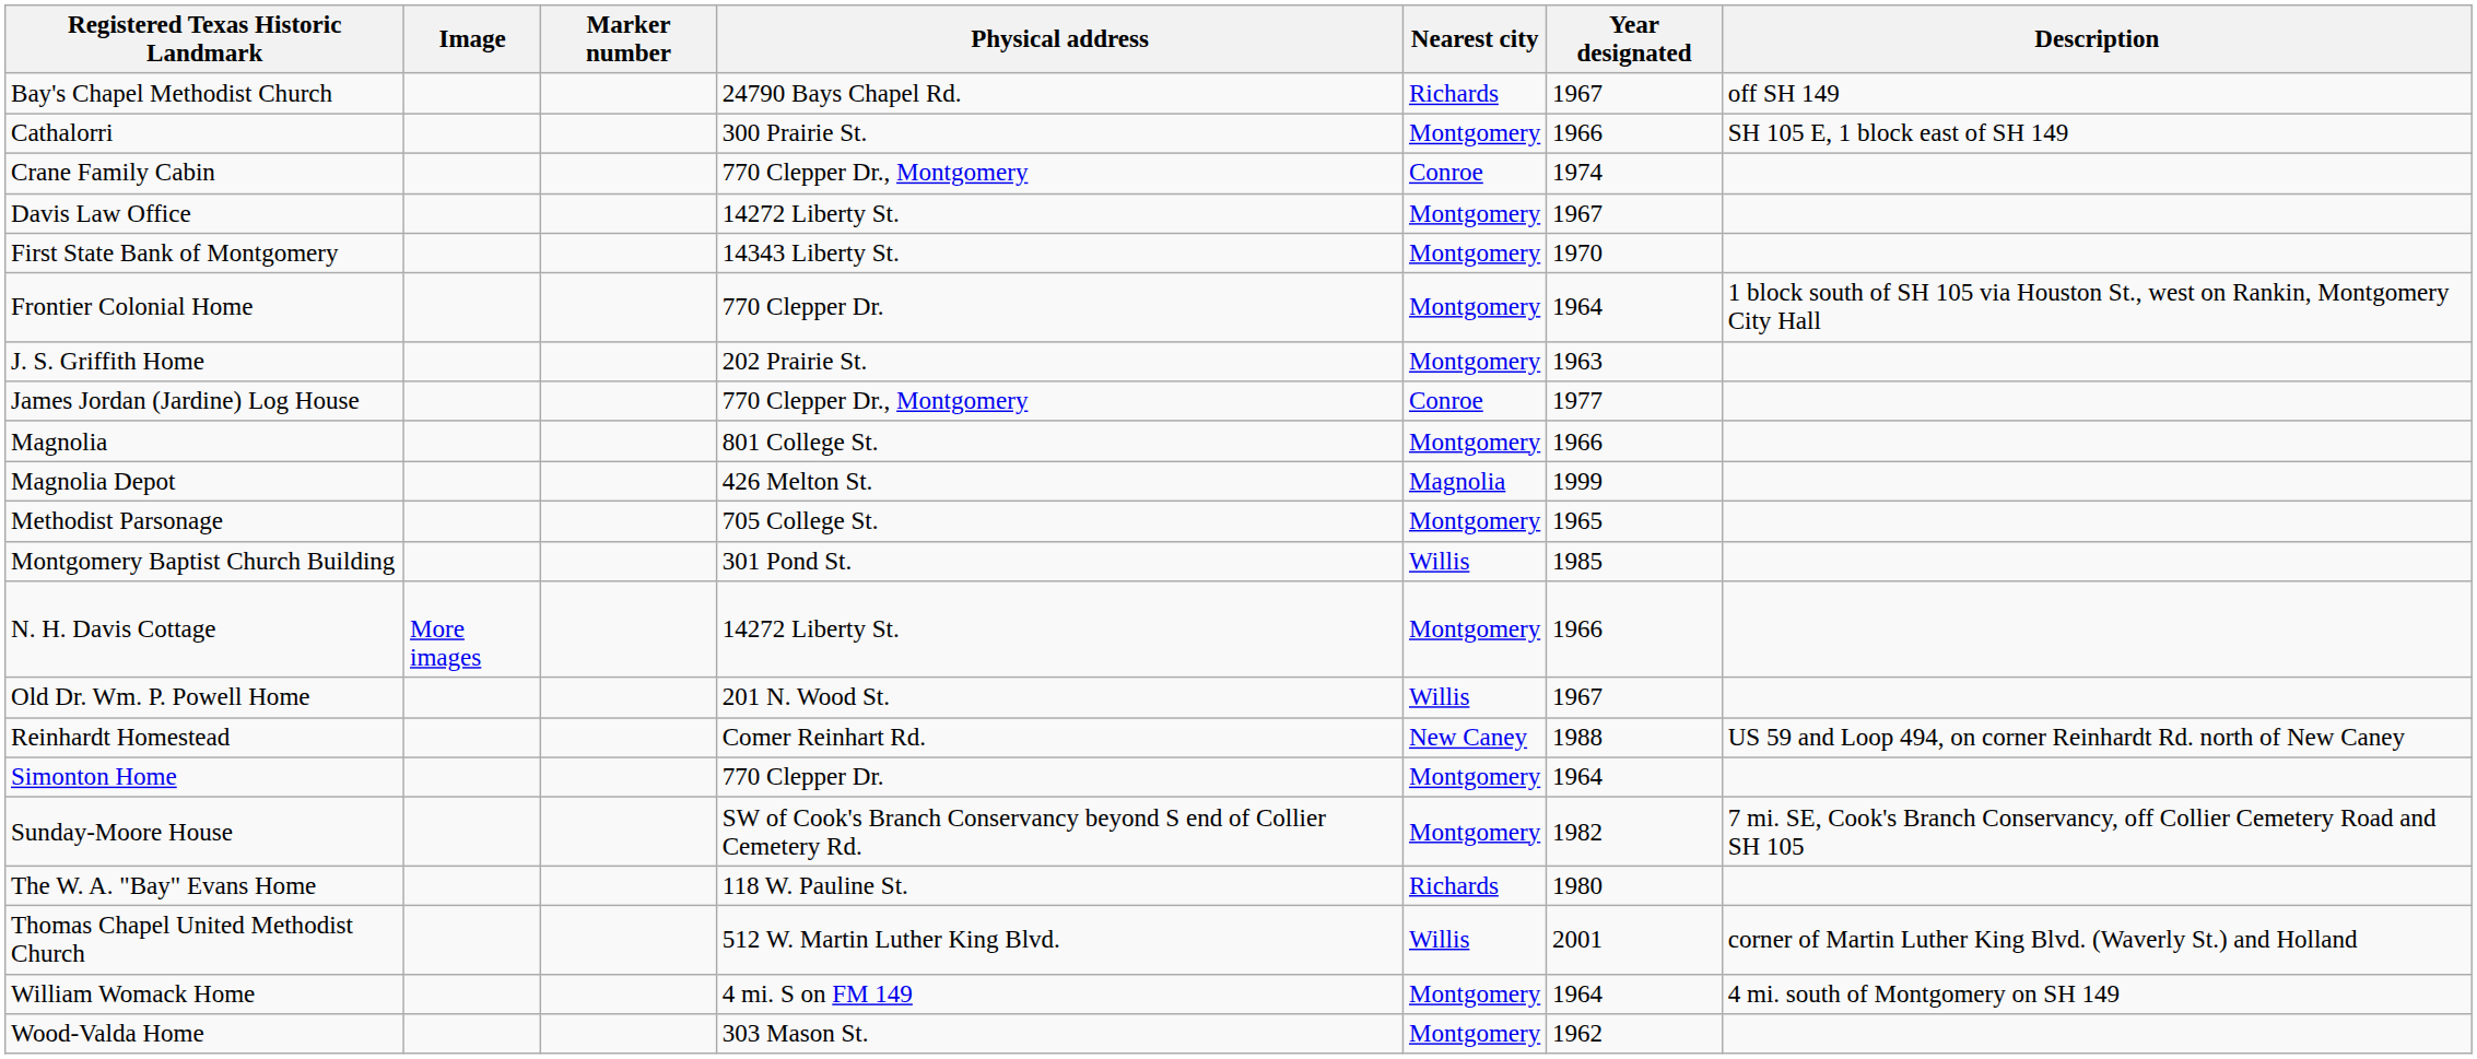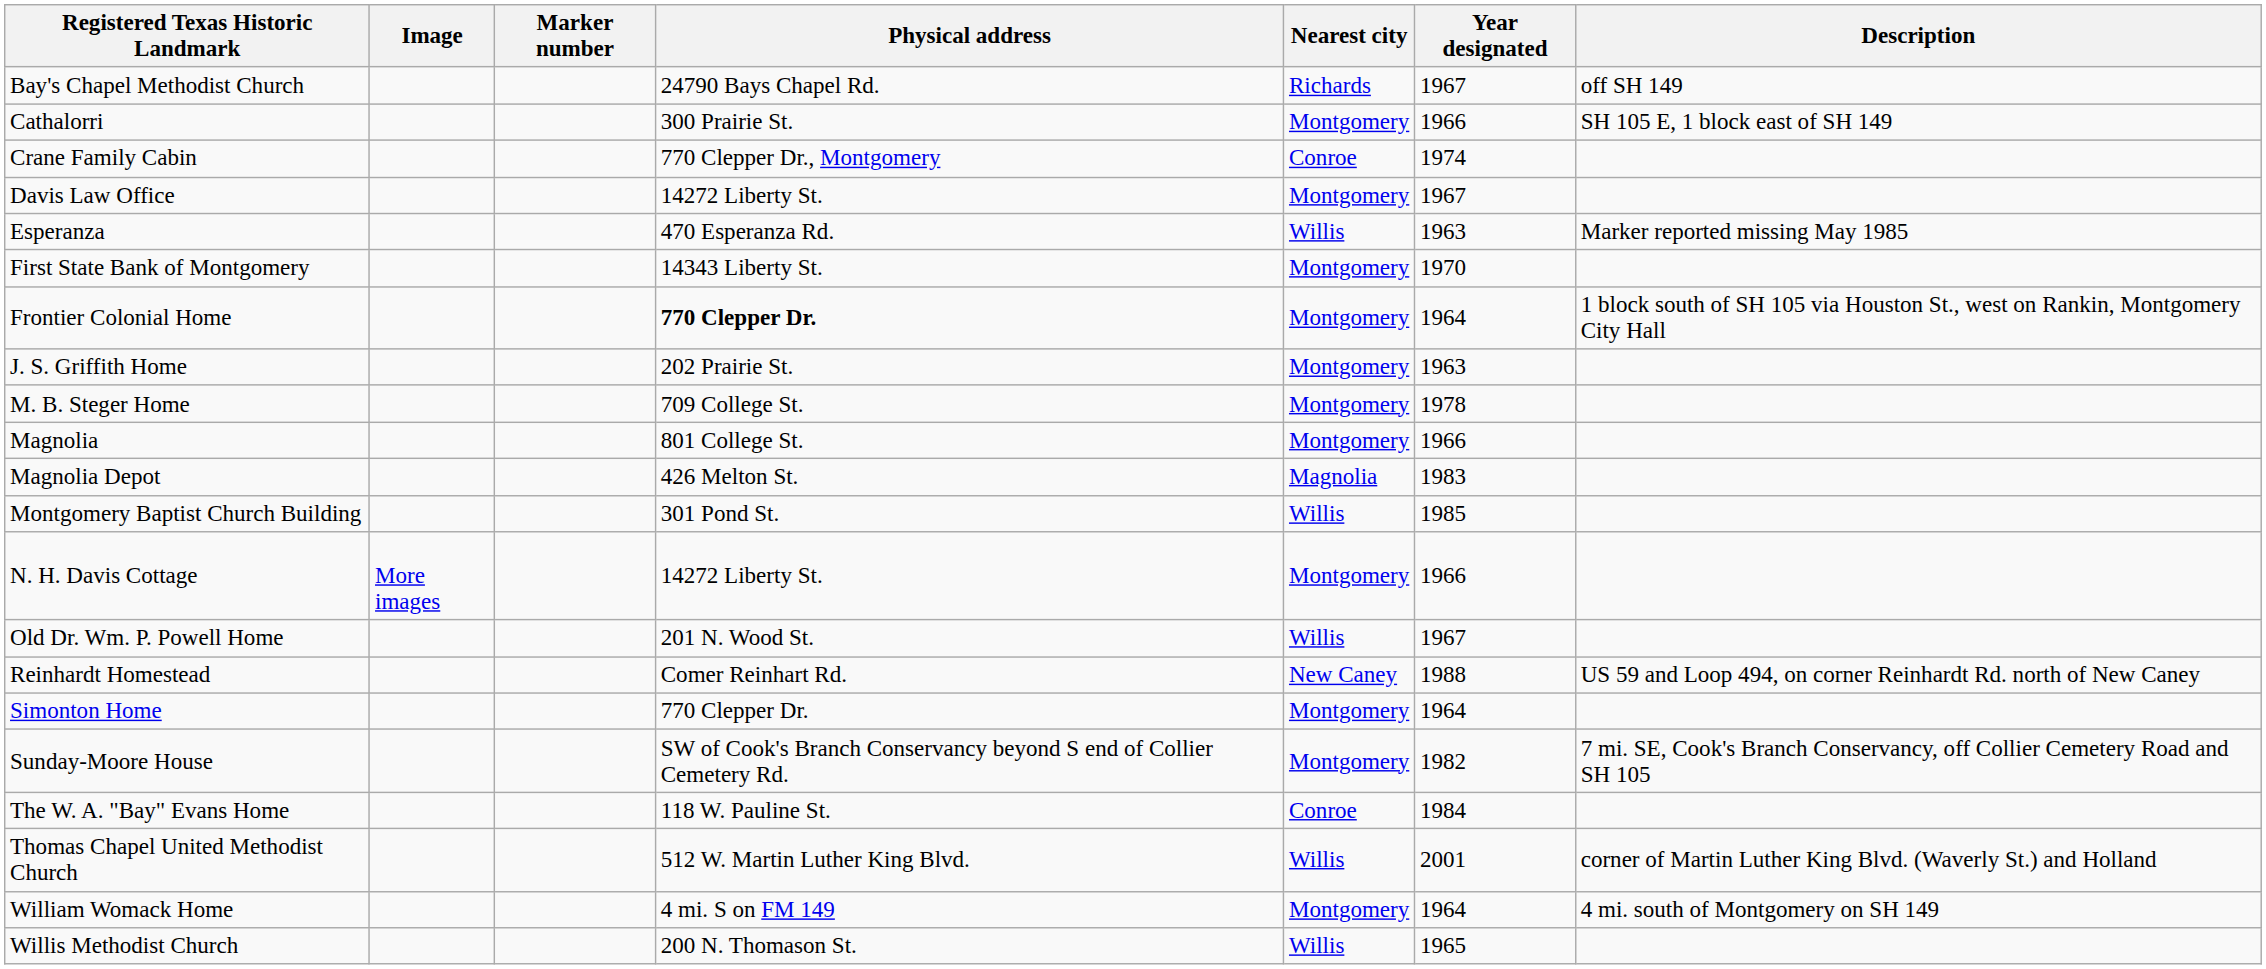+ row: Esperanza | 470 Esperanza Rd. | Willis | 1963 | Marker reported missing May 1985
Frontier Colonial Home | Physical address: normal -> bold
- row: James Jordan (Jardine) Log House | 770 Clepper Dr., Montgomery | Conroe | 1977
+ row: M. B. Steger Home | 709 College St. | Montgomery | 1978
Magnolia Depot | Year designated: 1999 -> 1983
- row: Methodist Parsonage | 705 College St. | Montgomery | 1965
The W. A. "Bay" Evans Home | Nearest city: Richards -> Conroe
The W. A. "Bay" Evans Home | Year designated: 1980 -> 1984
+ row: Willis Methodist Church | 200 N. Thomason St. | Willis | 1965
- row: Wood-Valda Home | 303 Mason St. | Montgomery | 1962
